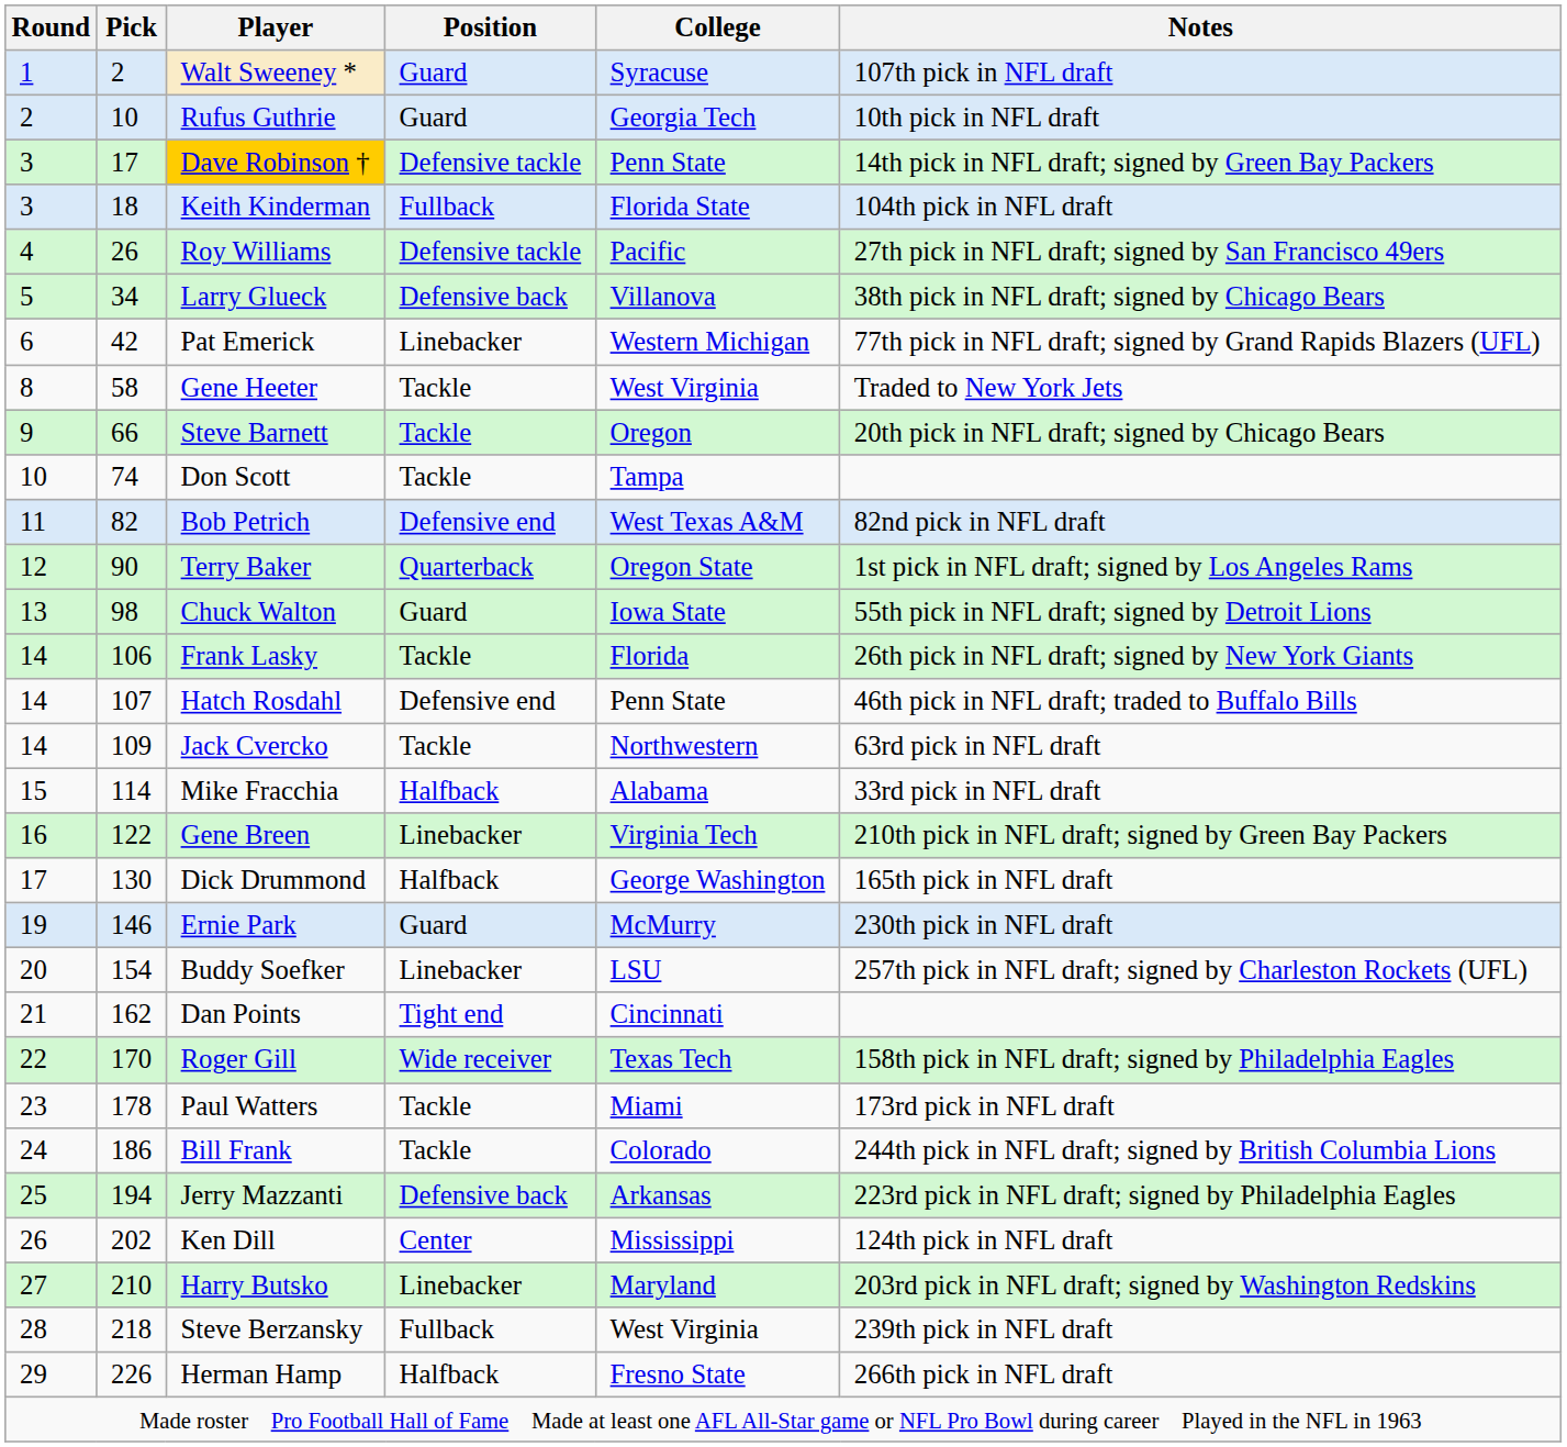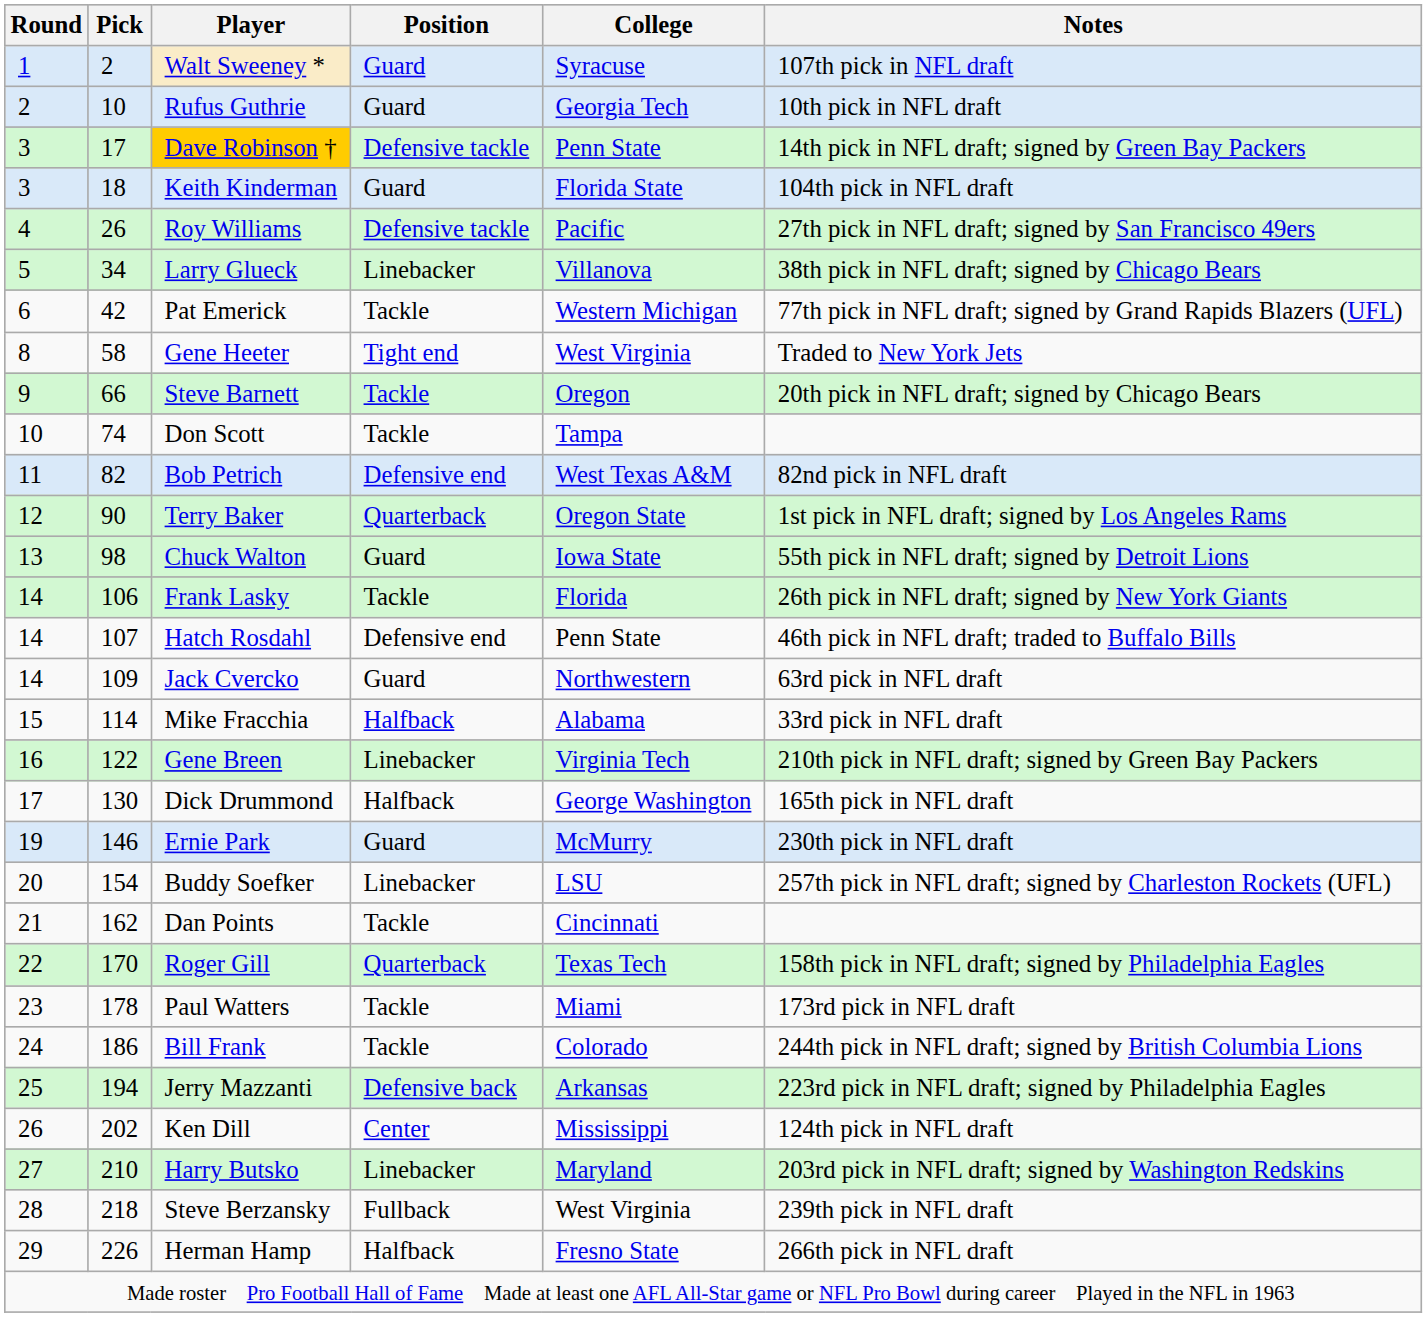Keith Kinderman | Position: Fullback -> Guard
Larry Glueck | Position: Defensive back -> Linebacker
Pat Emerick | Position: Linebacker -> Tackle
Gene Heeter | Position: Tackle -> Tight end
Jack Cvercko | Position: Tackle -> Guard
Dan Points | Position: Tight end -> Tackle
Roger Gill | Position: Wide receiver -> Quarterback
